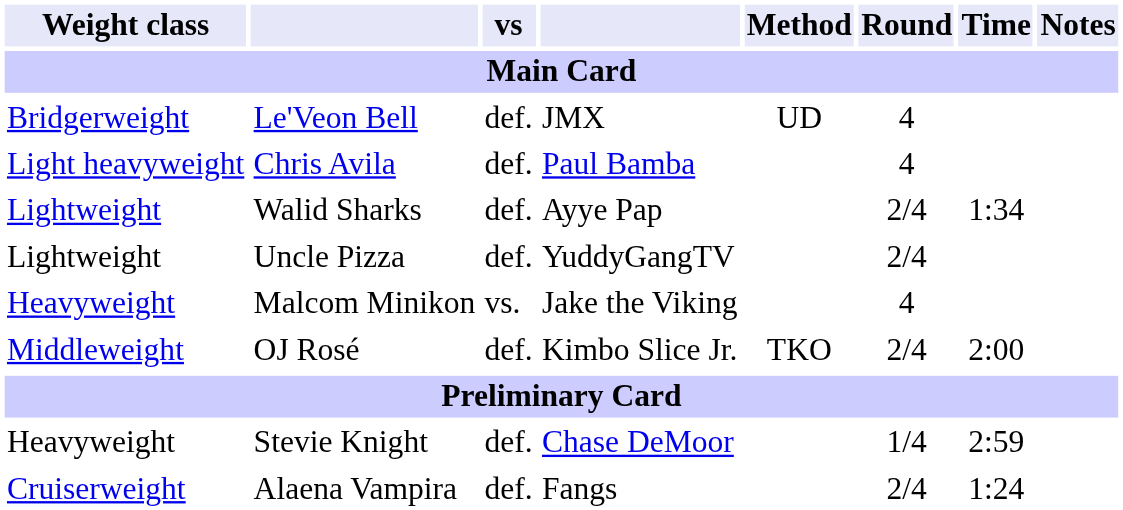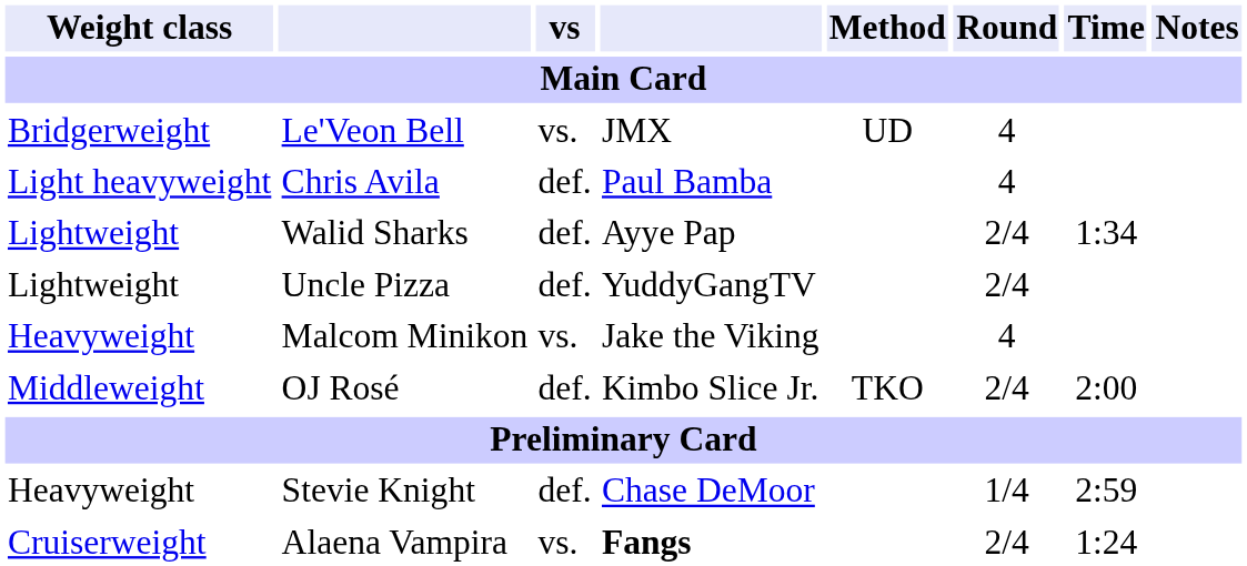Le'Veon Bell | vs: def. -> vs.
Alaena Vampira | vs: def. -> vs.
Alaena Vampira | column 4: normal -> bold
